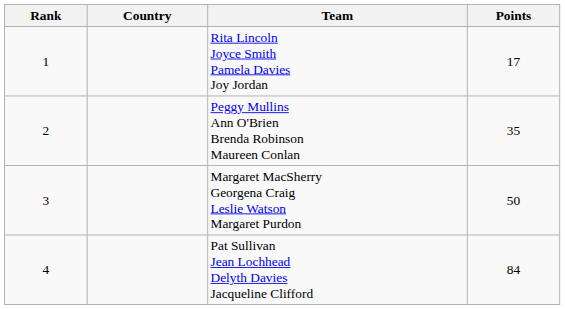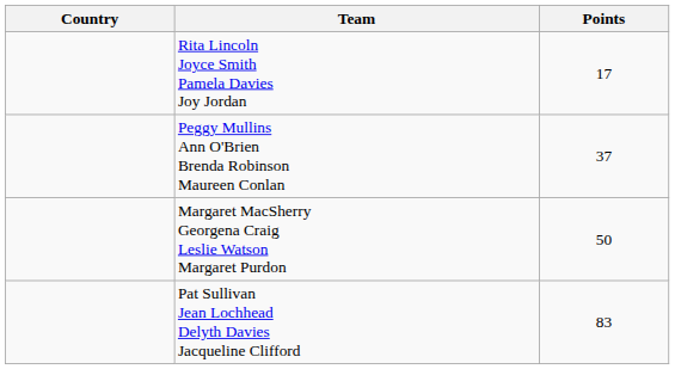- column: Rank | 1 | 2 | 3 | 4
Peggy Mullins Ann O'Brien Brenda Robinson Maureen Conlan | Points: 35 -> 37
Pat Sullivan Jean Lochhead Delyth Davies Jacqueline Clifford | Points: 84 -> 83
